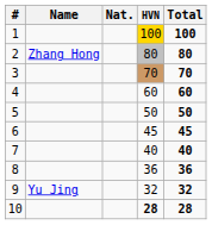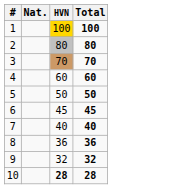- column: Name | Zhang Hong | Yu Jing
